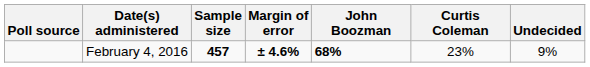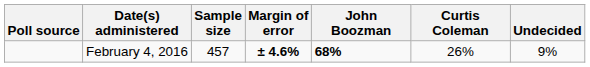February 4, 2016 | Sample size: bold -> normal
February 4, 2016 | Curtis Coleman: 23% -> 26%
